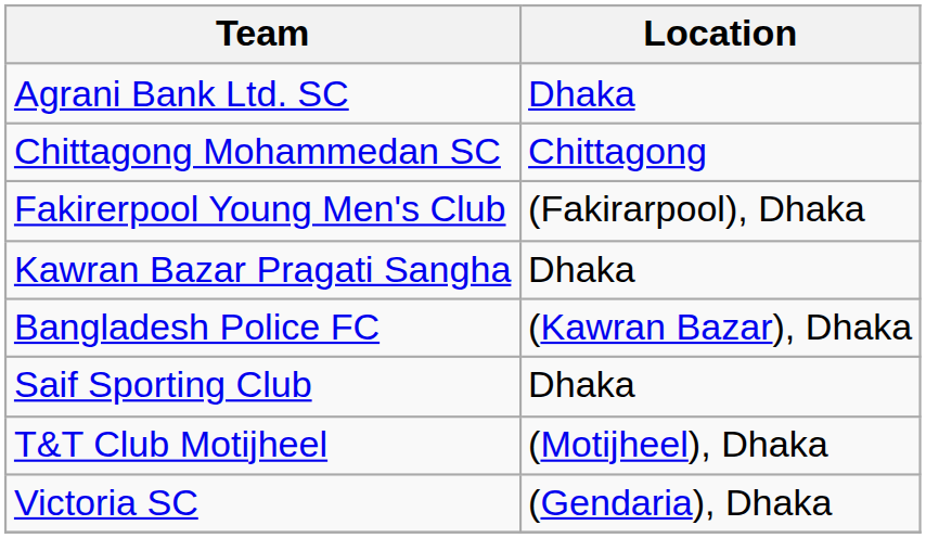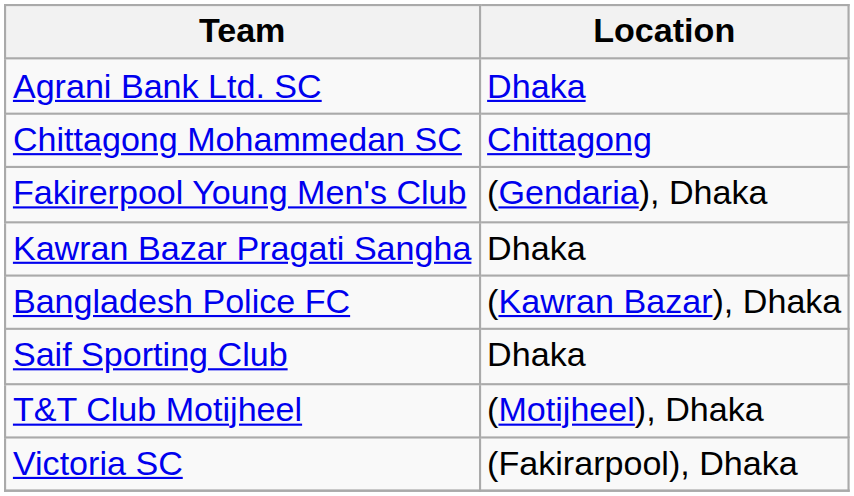Fakirerpool Young Men's Club | Location: (Fakirarpool), Dhaka -> (Gendaria), Dhaka
Victoria SC | Location: (Gendaria), Dhaka -> (Fakirarpool), Dhaka
